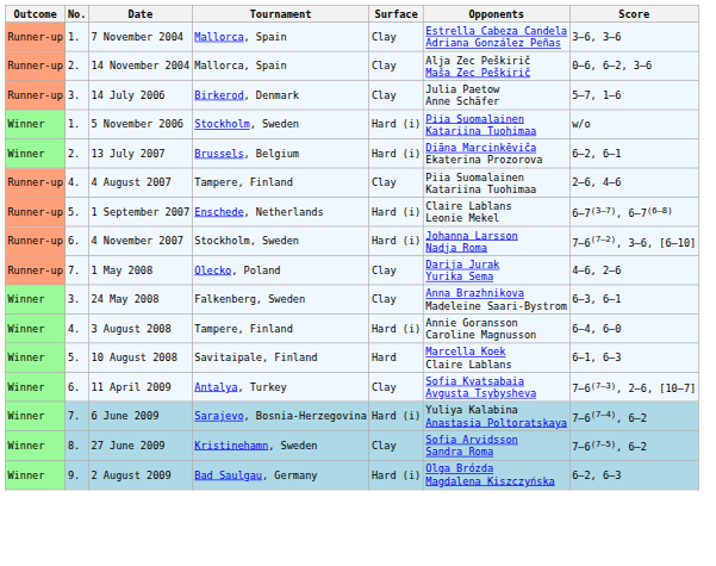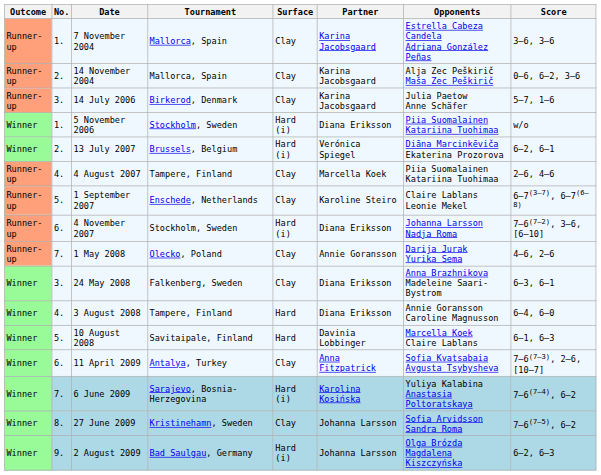+ column: Partner | Karina Jacobsgaard | Karina Jacobsgaard | Karina Jacobsgaard | Diana Eriksson | Verónica Spiegel | Marcella Koek | Karoline Steiro | Diana Eriksson | Annie Goransson | Diana Eriksson | Diana Eriksson | Davinia Lobbinger | Anna Fitzpatrick | Karolina Kosińska | Johanna Larsson | Johanna Larsson
1 September 2007 | Surface: Hard (i) -> Clay
3 August 2008 | Surface: Hard (i) -> Hard
